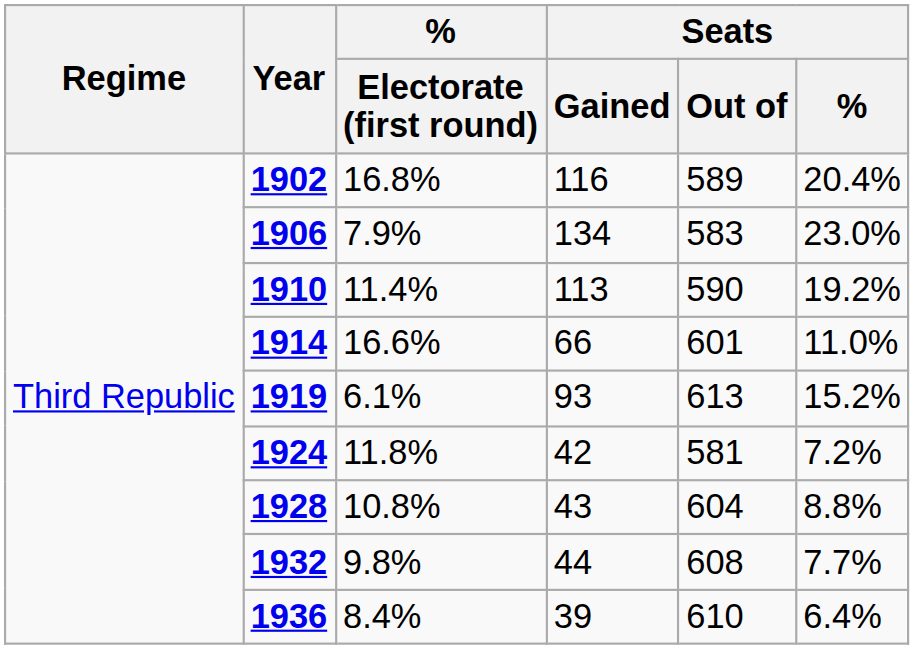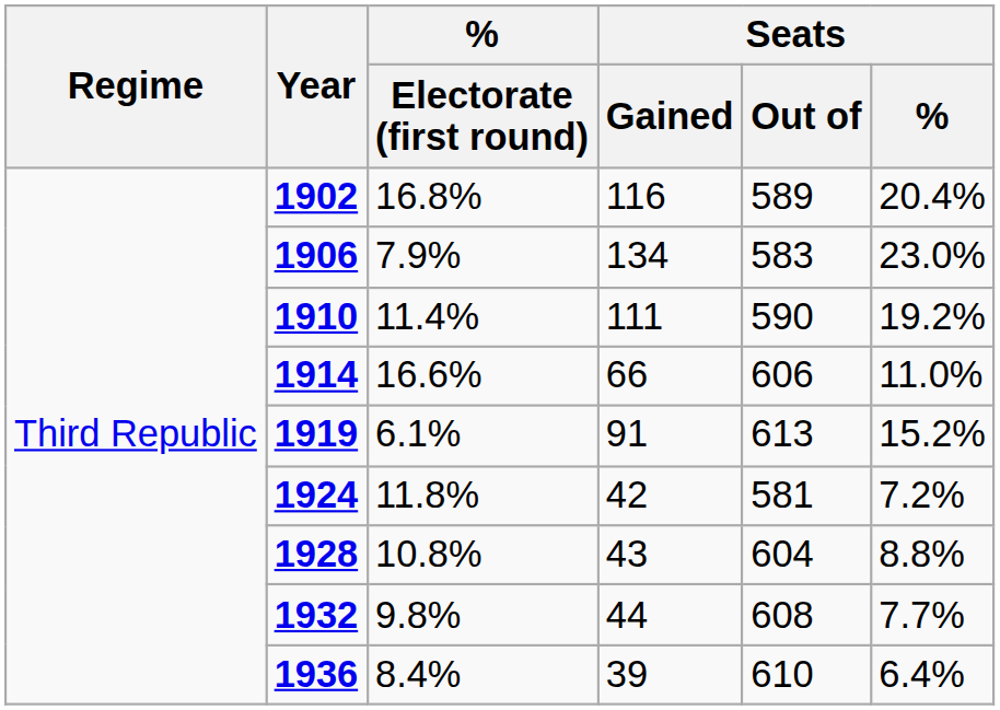1910 | Seats / Gained: 113 -> 111
1914 | Seats / Out of: 601 -> 606
1919 | Seats / Gained: 93 -> 91
